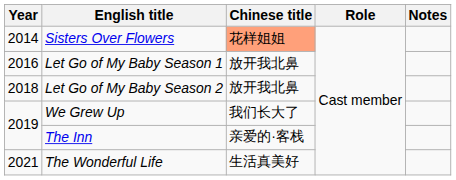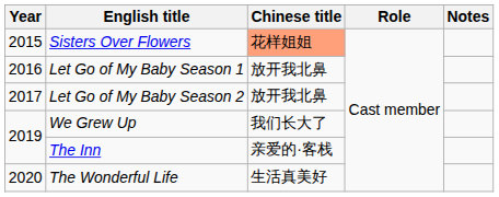Sisters Over Flowers | Year: 2014 -> 2015
Let Go of My Baby Season 2 | Year: 2018 -> 2017
The Wonderful Life | Year: 2021 -> 2020
